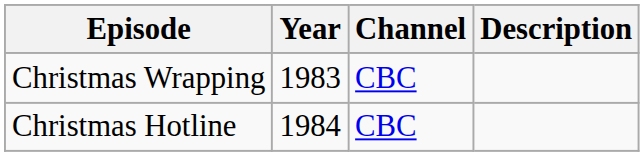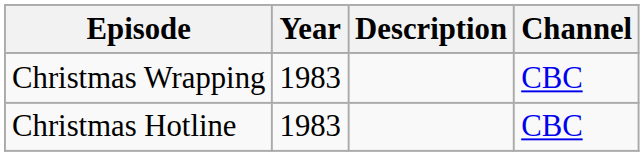columns swapped: Channel <-> Description
Christmas Hotline | Year: 1984 -> 1983
